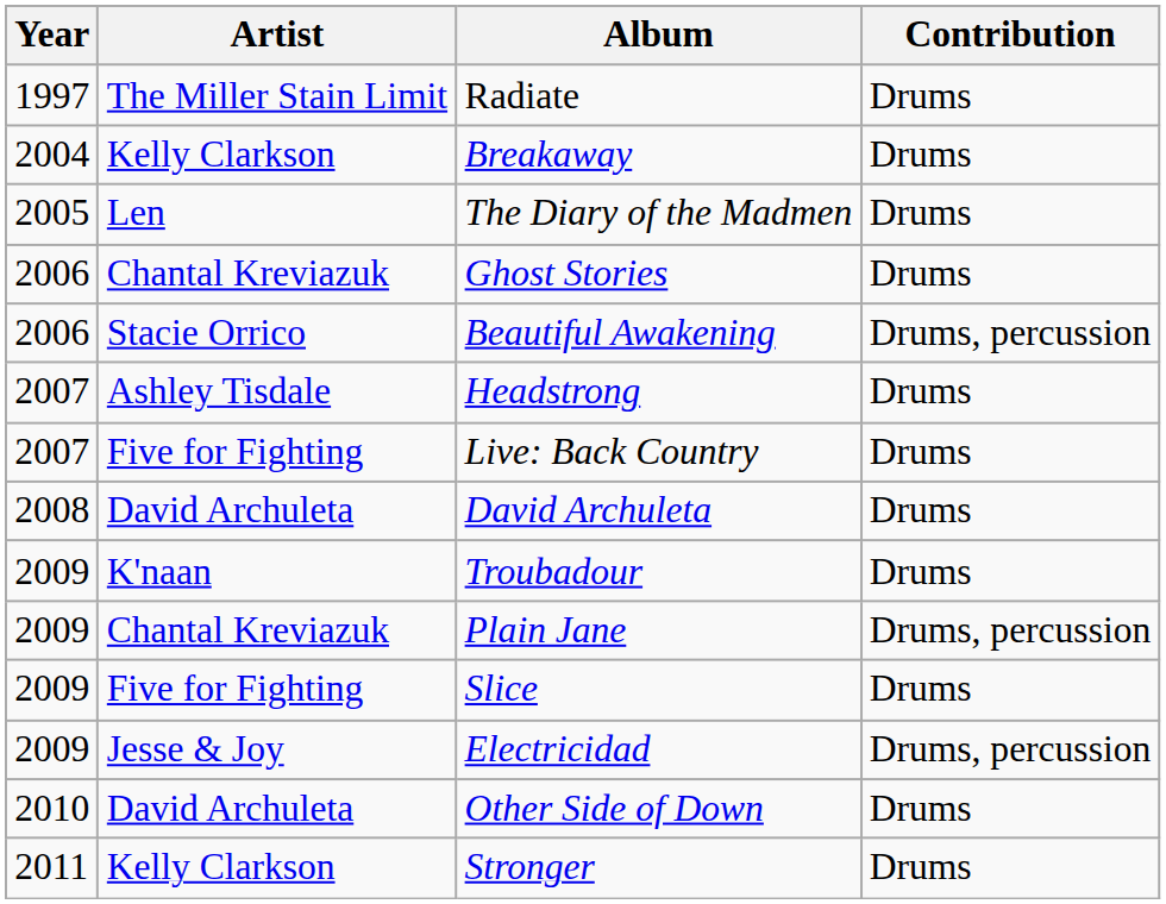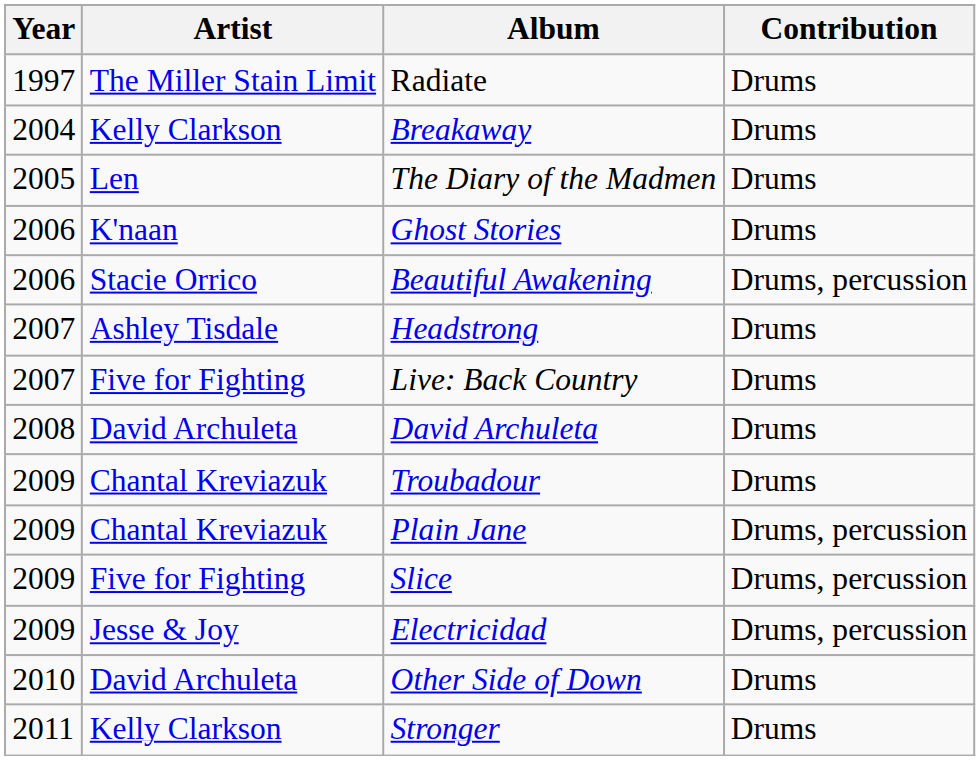Ghost Stories | Artist: Chantal Kreviazuk -> K'naan
Troubadour | Artist: K'naan -> Chantal Kreviazuk
Slice | Contribution: Drums -> Drums, percussion
